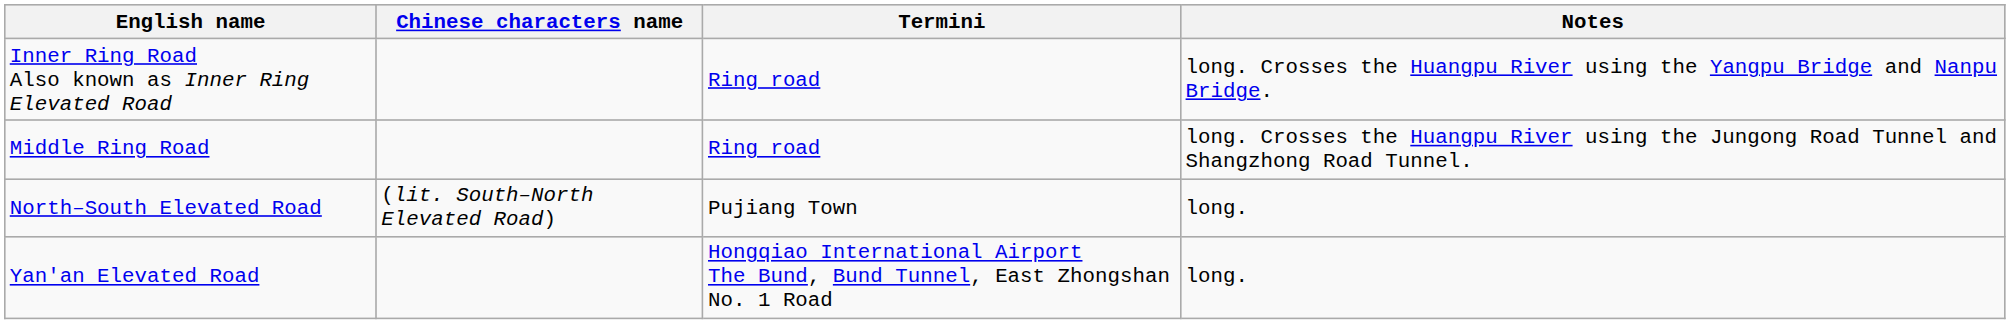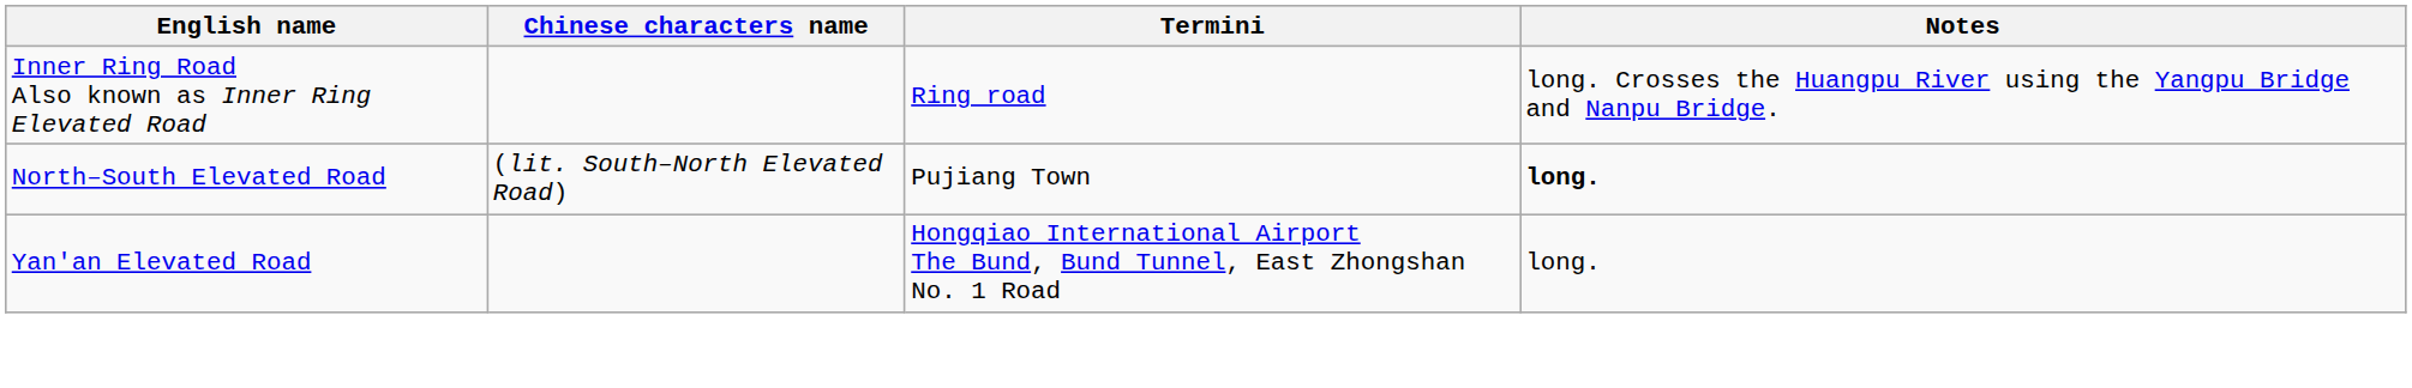- row: Middle Ring Road | Ring road | long. Crosses the Huangpu River using the Jungong Road Tunnel and Shangzhong Road Tunnel.
North–South Elevated Road | Notes: normal -> bold
